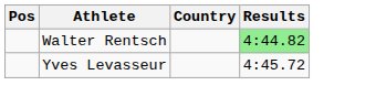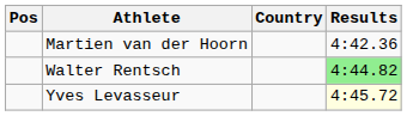+ row: Martien van der Hoorn | 4:42.36
Yves Levasseur | Results: no background -> lightyellow background
